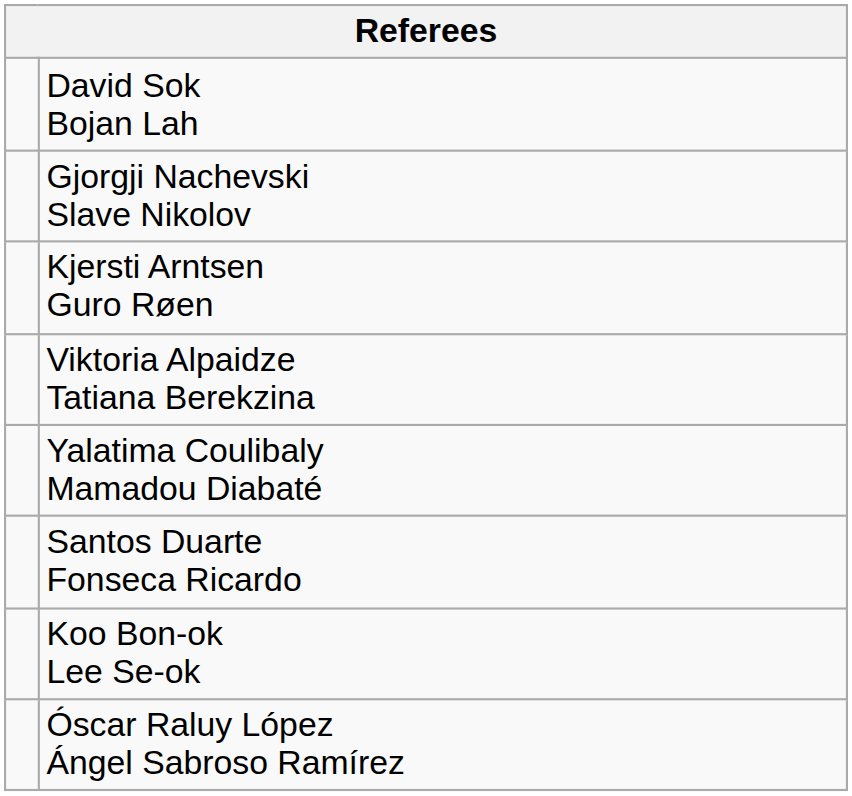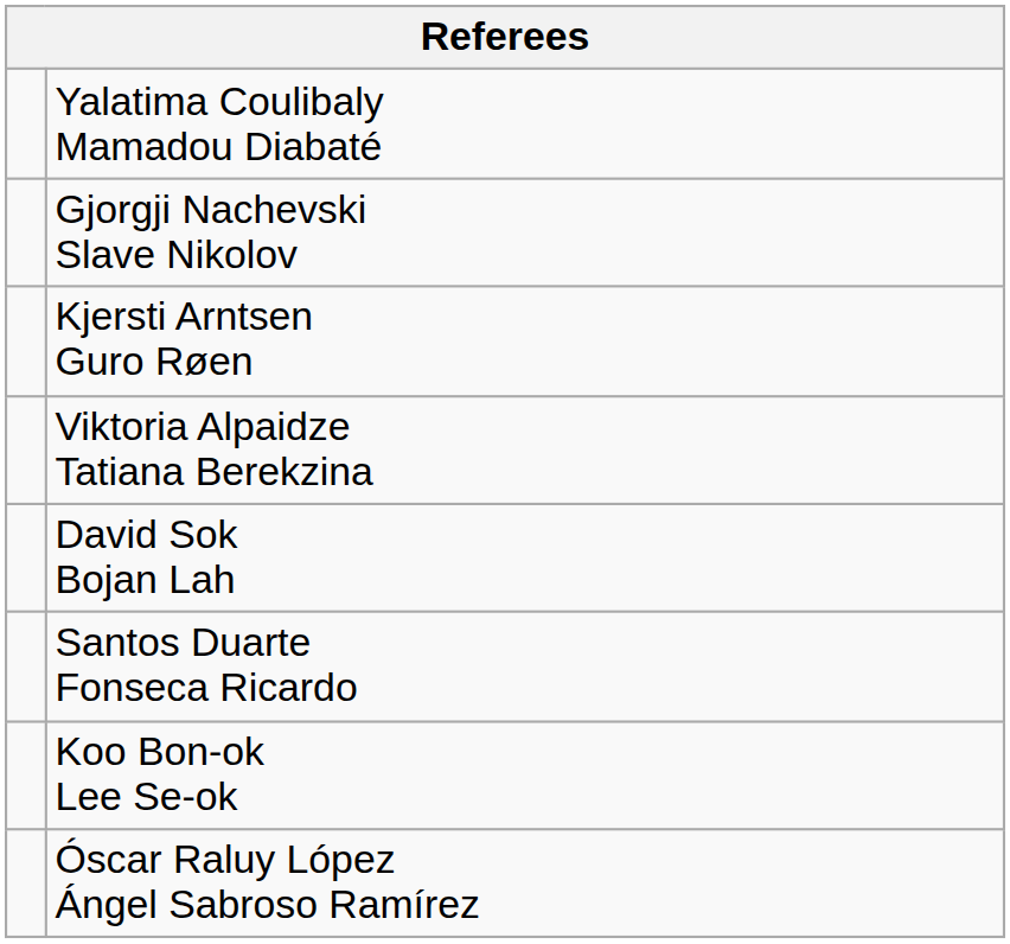rows swapped: Yalatima Coulibaly Mamadou Diabaté <-> David Sok Bojan Lah
